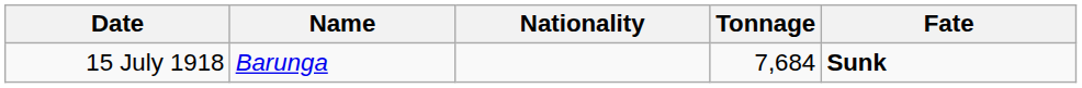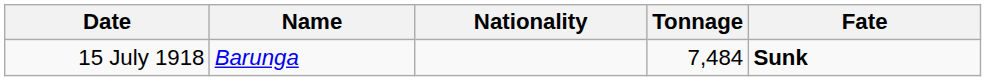15 July 1918 | Tonnage: 7,684 -> 7,484
